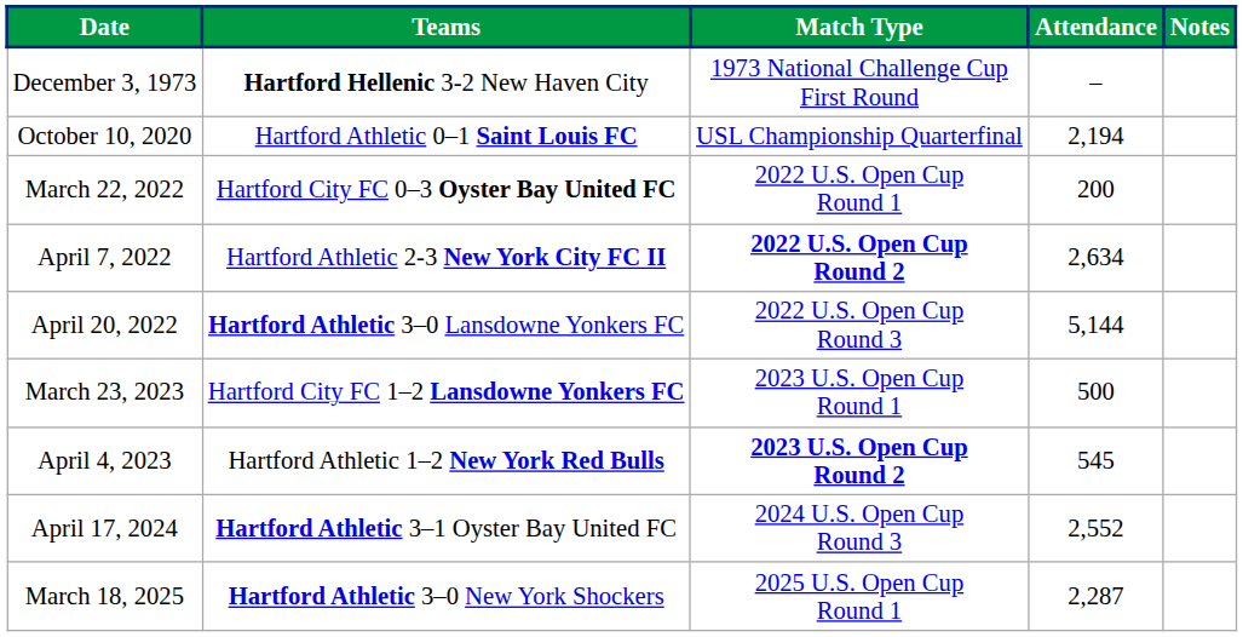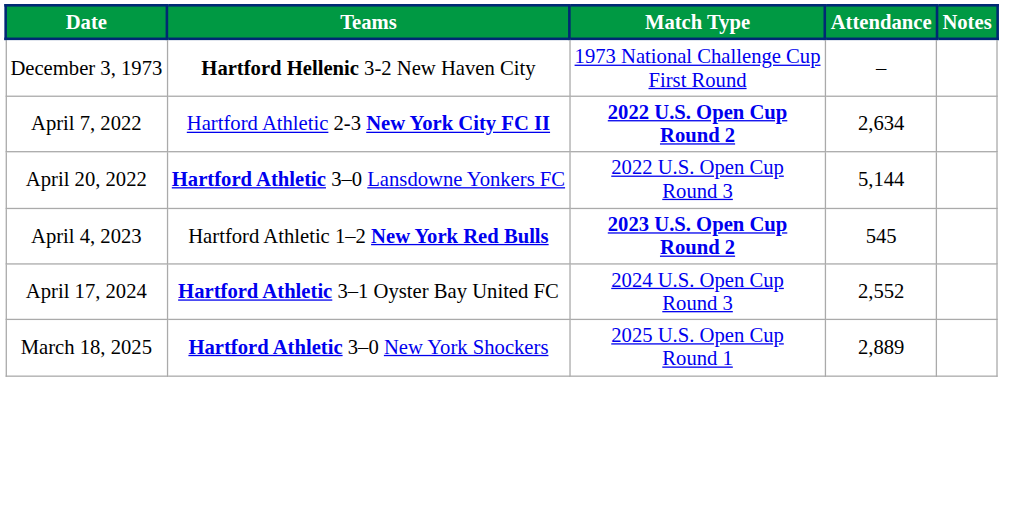- row: October 10, 2020 | Hartford Athletic 0–1 Saint Louis FC | USL Championship Quarterfinal | 2,194
- row: March 22, 2022 | Hartford City FC 0–3 Oyster Bay United FC | 2022 U.S. Open Cup Round 1 | 200
- row: March 23, 2023 | Hartford City FC 1–2 Lansdowne Yonkers FC | 2023 U.S. Open Cup Round 1 | 500
March 18, 2025 | Attendance: 2,287 -> 2,889
